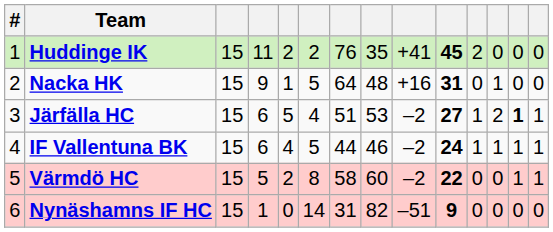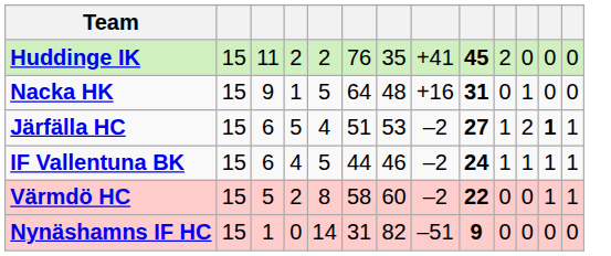- column: # | 1 | 2 | 3 | 4 | 5 | 6
